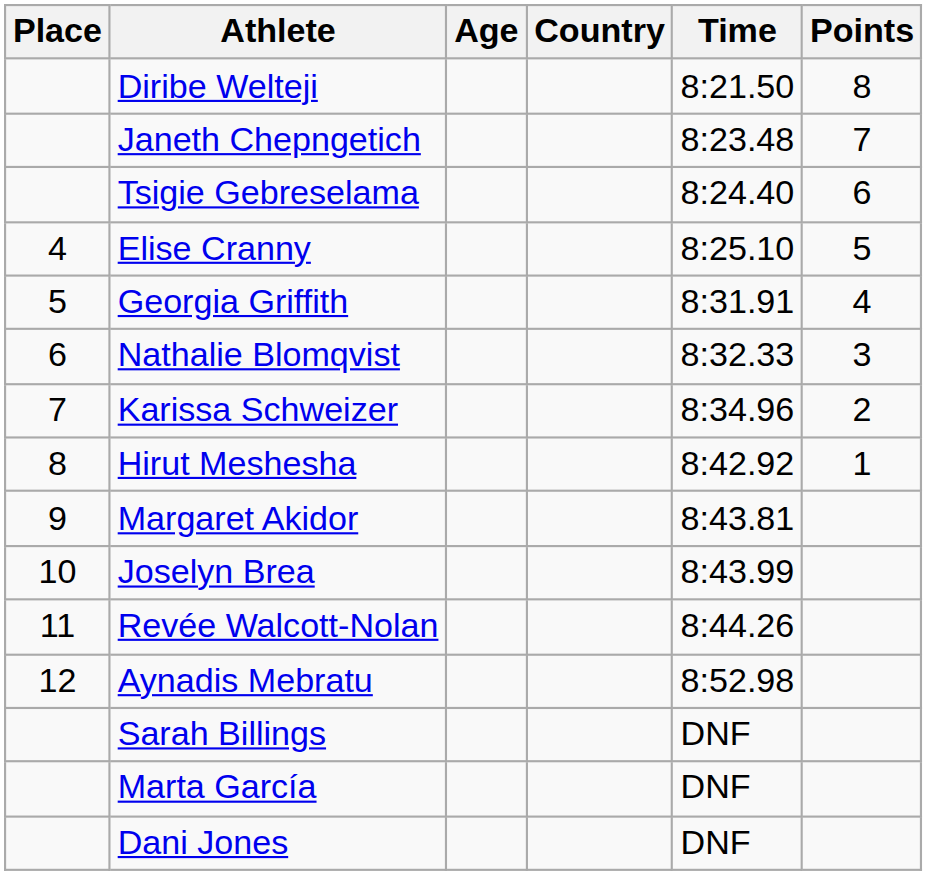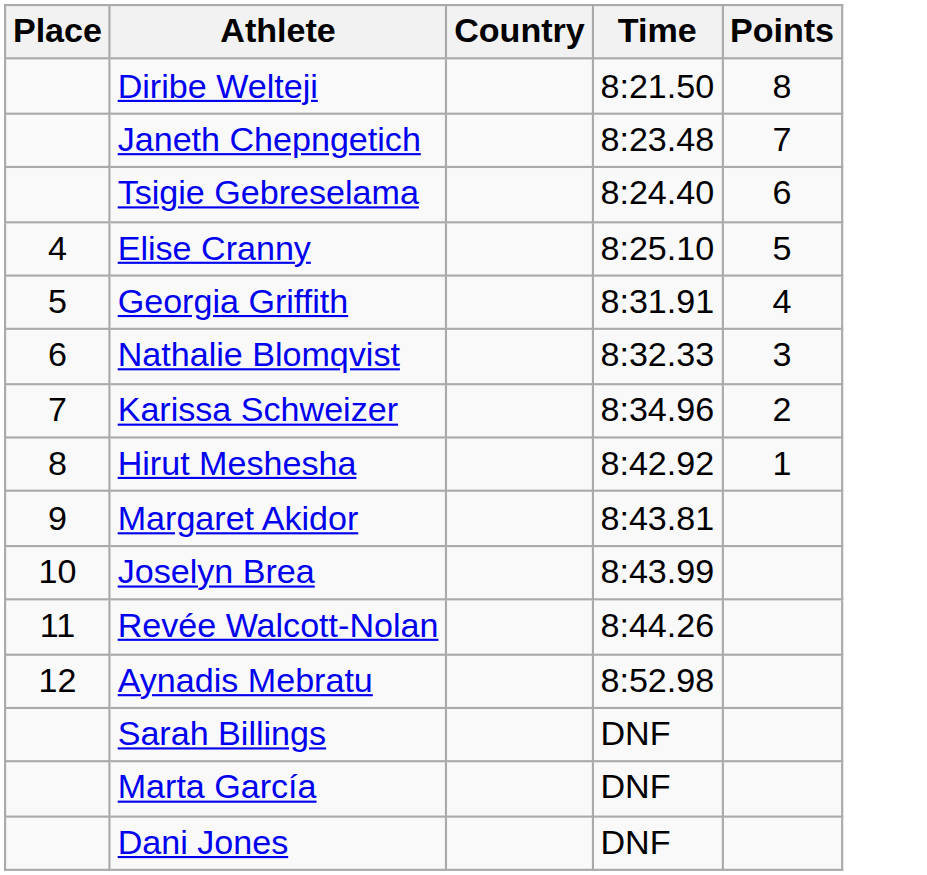- column: Age
